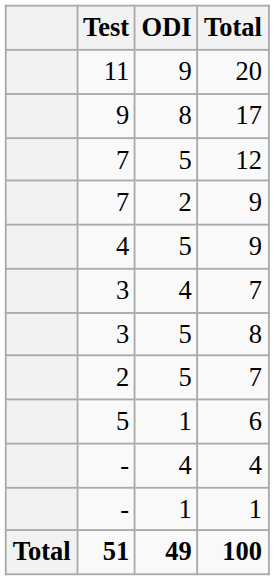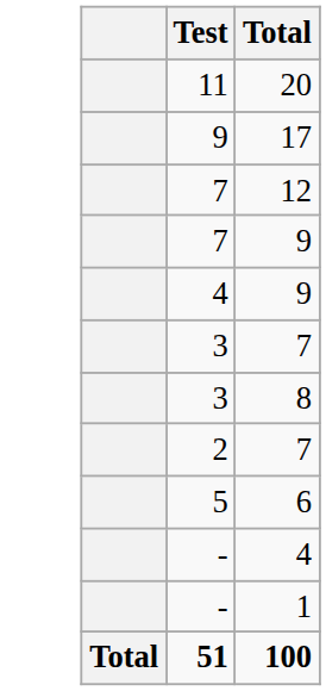- column: ODI | 9 | 8 | 5 | 2 | 5 | 4 | 5 | 5 | 1 | 4 | 1 | 49
